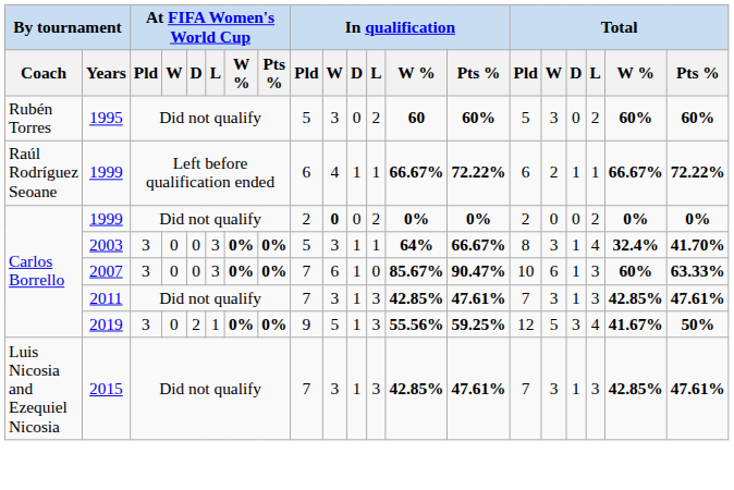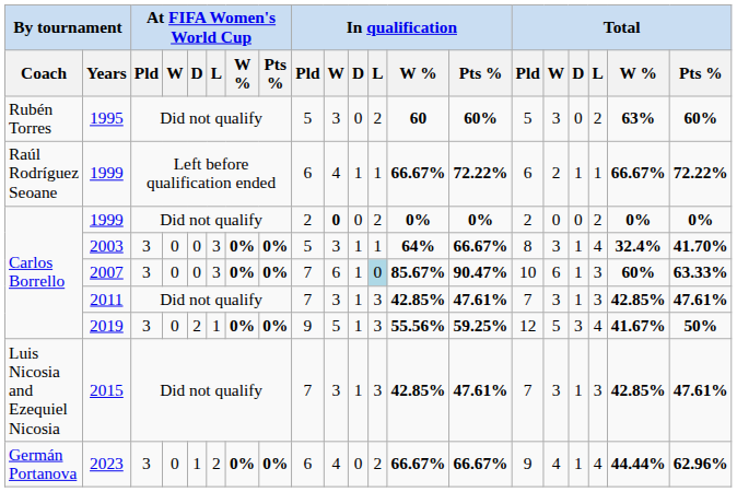1995 | Total / W %: 60% -> 63%
2007 | In qualification / L: no background -> lightblue background
+ row: Germán Portanova | 2023 | 3 | 0 | 1 | 2 | 0% | 0% | 6 | 4 | 0 | 2 | 66.67% | 66.67% | 9 | 4 | 1 | 4 | 44.44% | 62.96%
